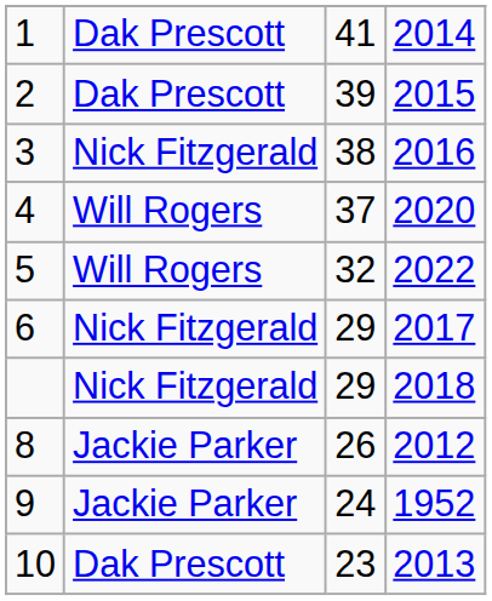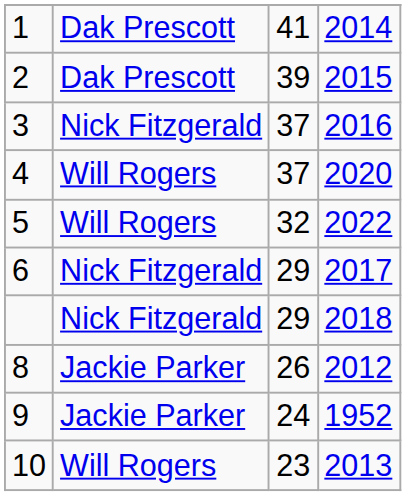3 | column 3: 38 -> 37
10 | column 2: Dak Prescott -> Will Rogers
